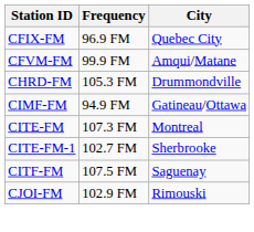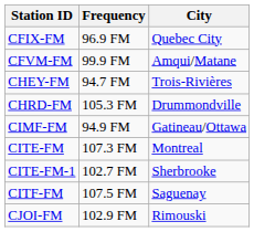+ row: CHEY-FM | 94.7 FM | Trois-Rivières
